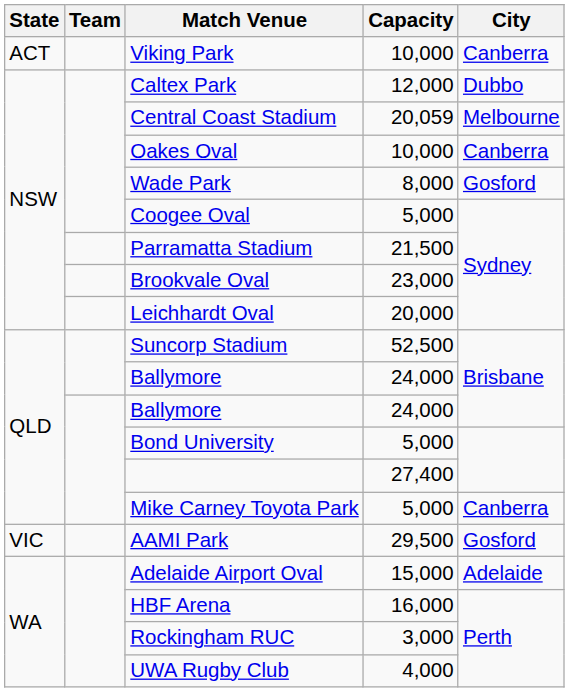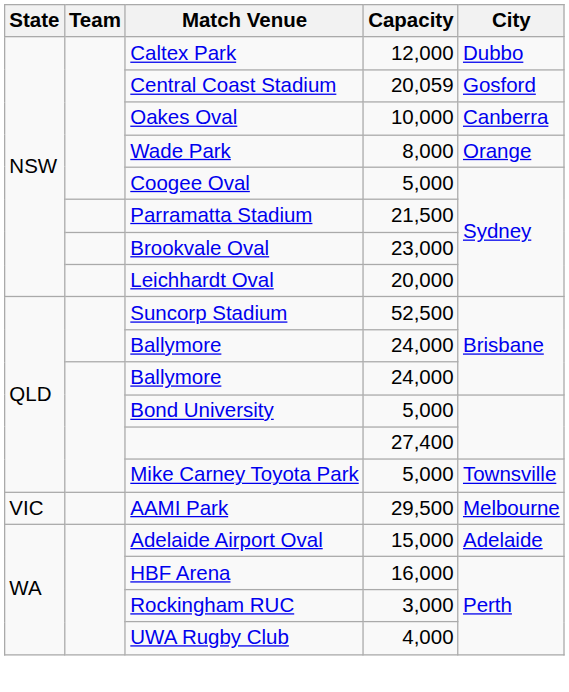- row: ACT | Viking Park | 10,000 | Canberra
Central Coast Stadium | City: Melbourne -> Gosford
Wade Park | City: Gosford -> Orange
Mike Carney Toyota Park | City: Canberra -> Townsville
AAMI Park | City: Gosford -> Melbourne
